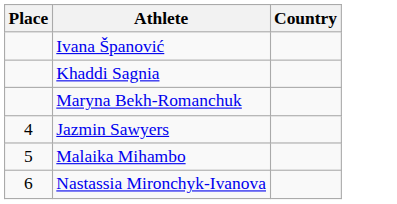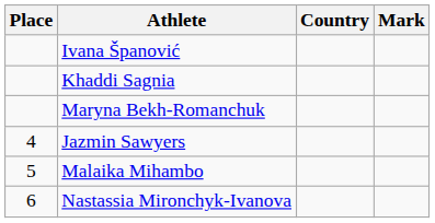+ column: Mark
